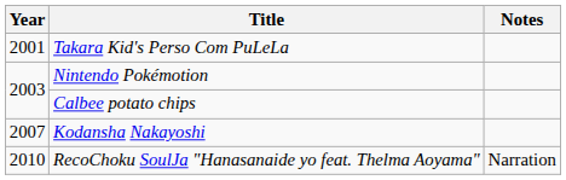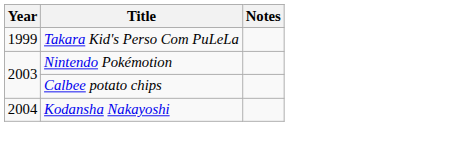Takara Kid's Perso Com PuLeLa | Year: 2001 -> 1999
Kodansha Nakayoshi | Year: 2007 -> 2004
- row: 2010 | RecoChoku SoulJa "Hanasanaide yo feat. Thelma Aoyama" | Narration
